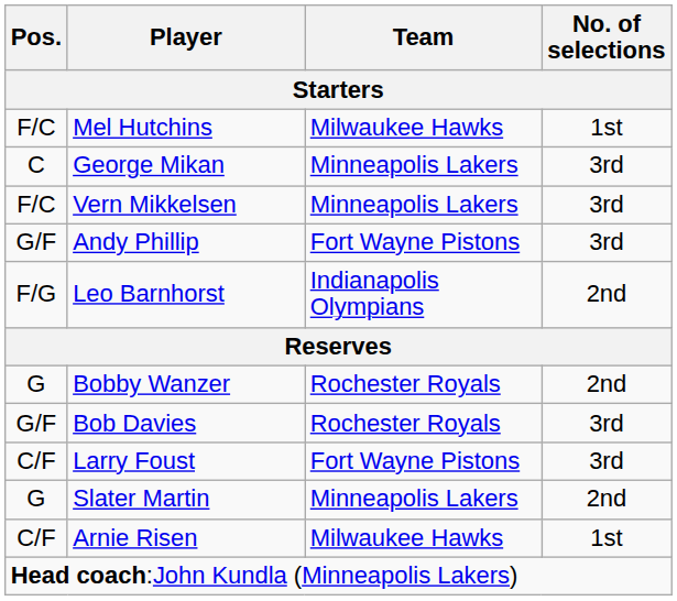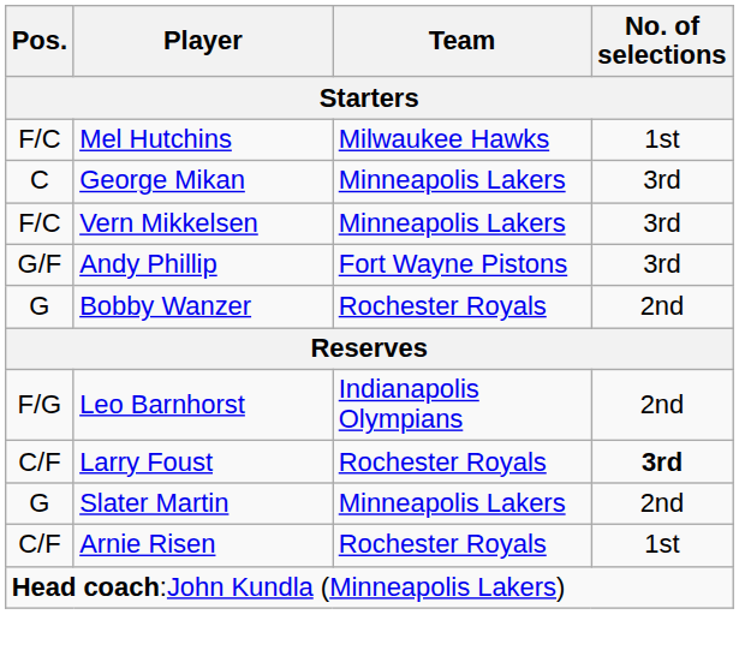rows swapped: Bobby Wanzer <-> Leo Barnhorst
- row: G/F | Bob Davies | Rochester Royals | 3rd
Larry Foust | Team: Fort Wayne Pistons -> Rochester Royals
Larry Foust | No. of selections: normal -> bold
Arnie Risen | Team: Milwaukee Hawks -> Rochester Royals
